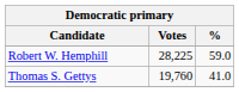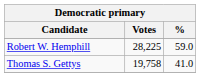Thomas S. Gettys | Votes: 19,760 -> 19,758
